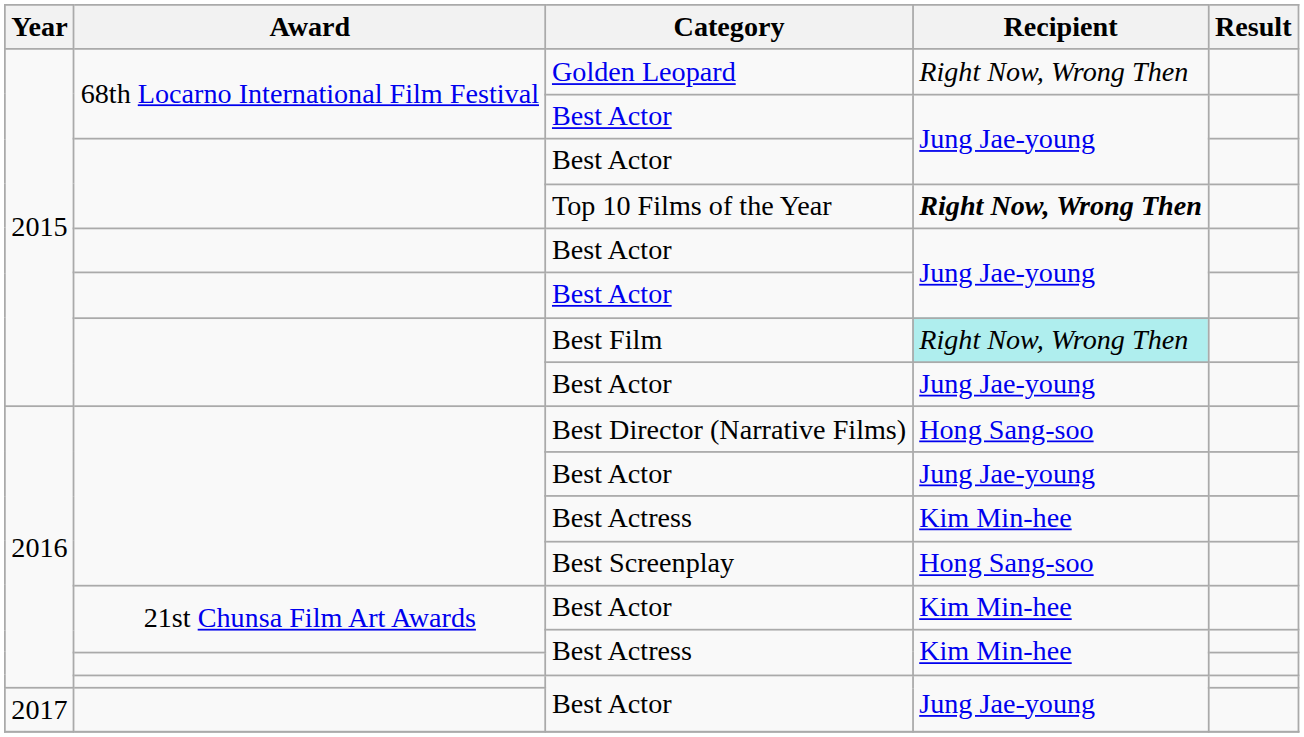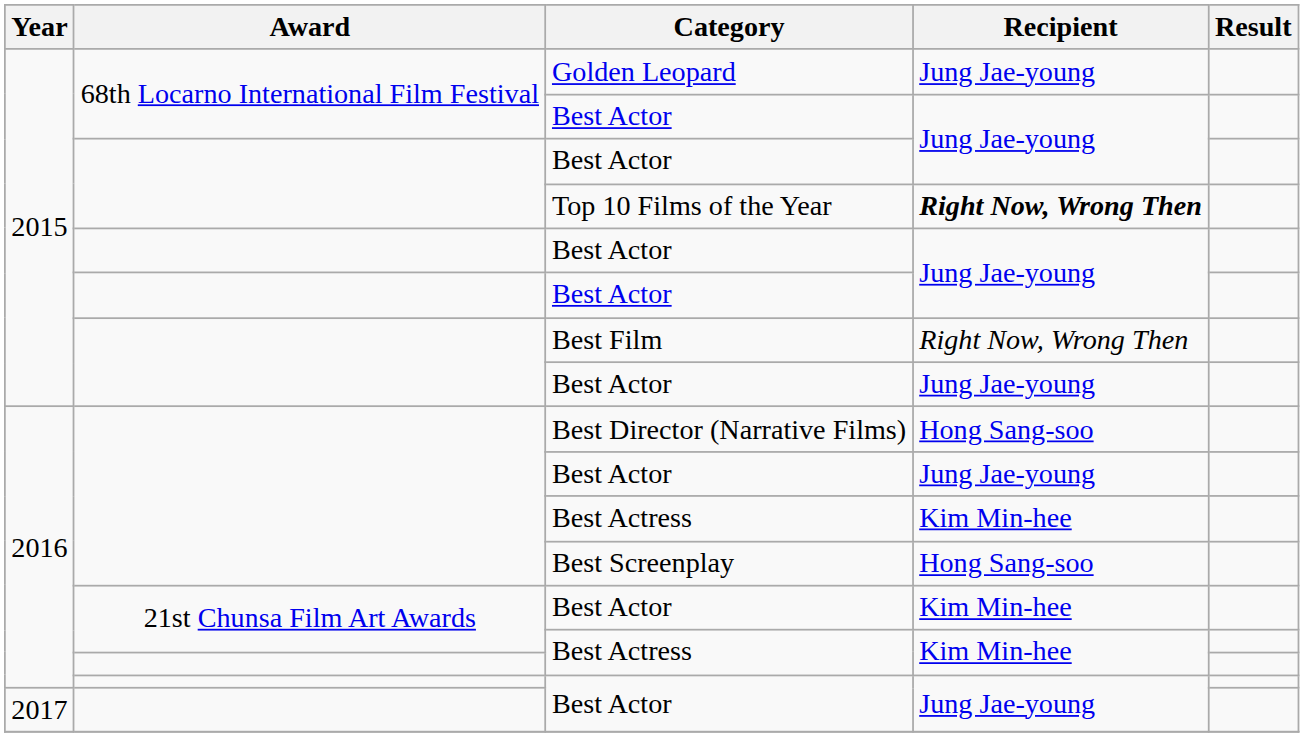Golden Leopard | Recipient: Right Now, Wrong Then -> Jung Jae-young
Best Film | Recipient: paleturquoise background -> no background
